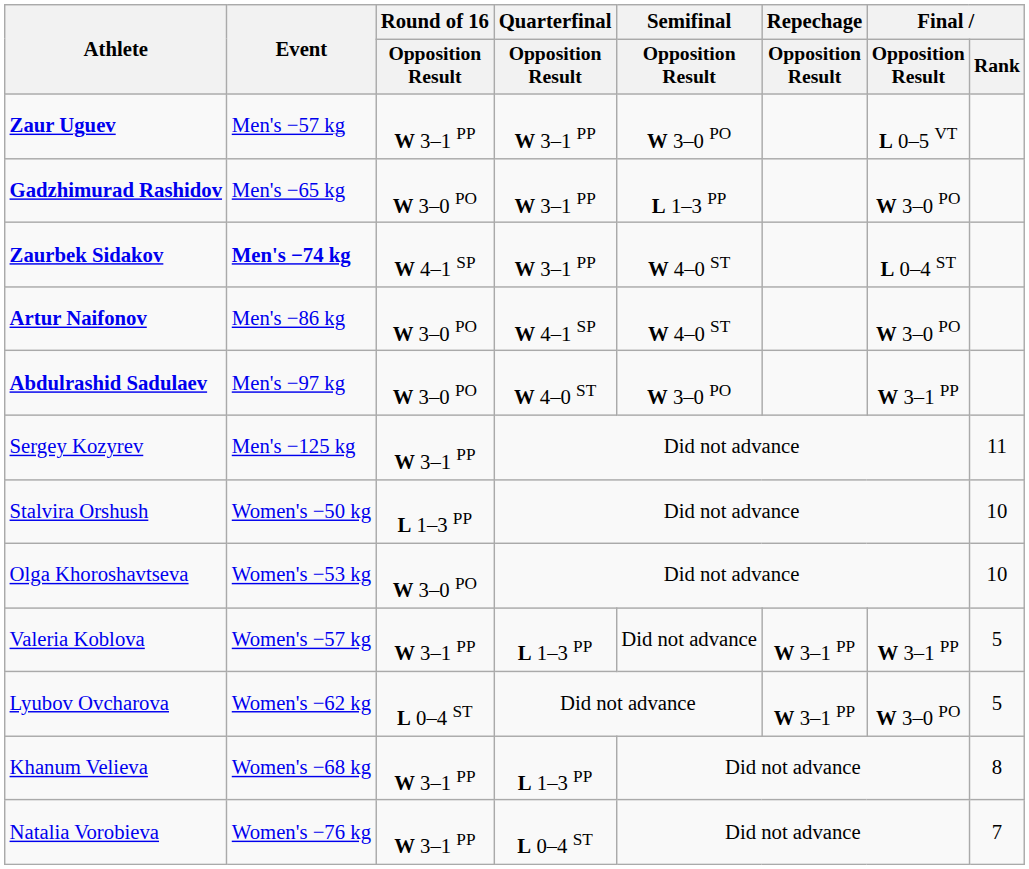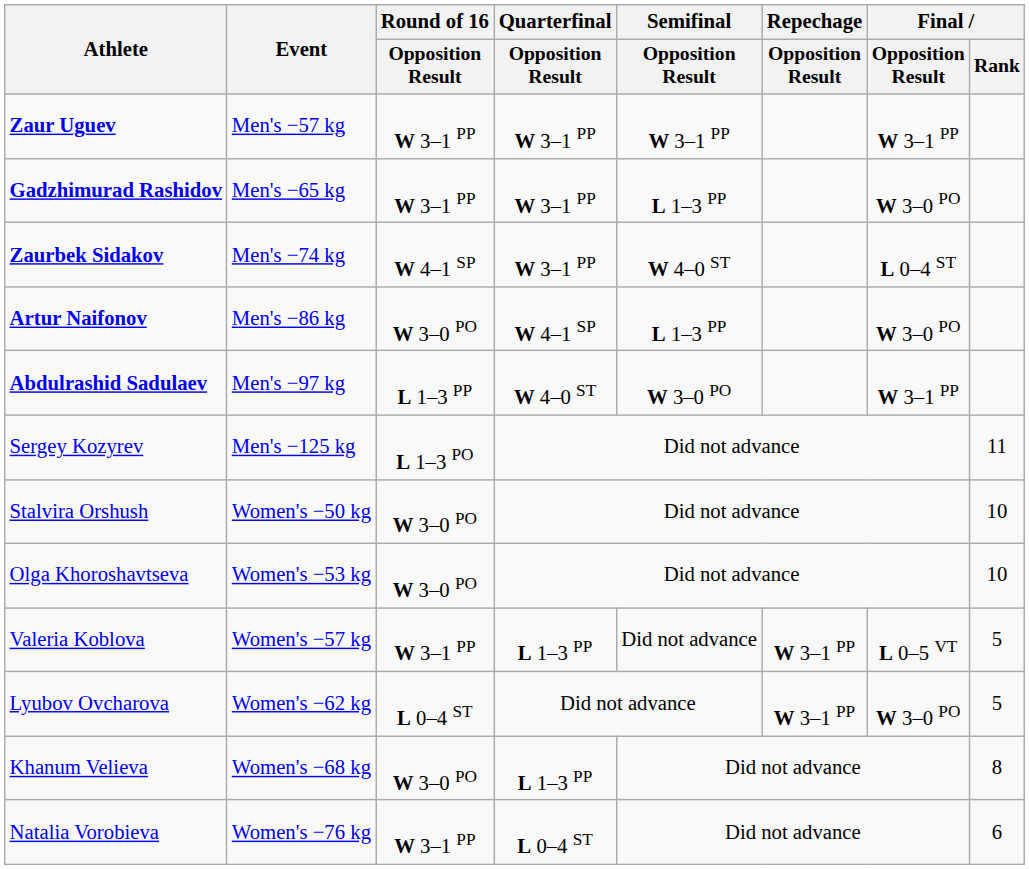Zaur Uguev | Semifinal / Opposition Result: W 3–0 PO -> W 3–1 PP
Zaur Uguev | Final / Opposition Result: L 0–5 VT -> W 3–1 PP
Gadzhimurad Rashidov | Round of 16 / Opposition Result: W 3–0 PO -> W 3–1 PP
Zaurbek Sidakov | Event: bold -> normal
Artur Naifonov | Semifinal / Opposition Result: W 4–0 ST -> L 1–3 PP
Abdulrashid Sadulaev | Round of 16 / Opposition Result: W 3–0 PO -> L 1–3 PP
Sergey Kozyrev | Round of 16 / Opposition Result: W 3–1 PP -> L 1–3 PO
Stalvira Orshush | Round of 16 / Opposition Result: L 1–3 PP -> W 3–0 PO
Valeria Koblova | Final / Opposition Result: W 3–1 PP -> L 0–5 VT
Khanum Velieva | Round of 16 / Opposition Result: W 3–1 PP -> W 3–0 PO
Natalia Vorobieva | Final / Rank: 7 -> 6
